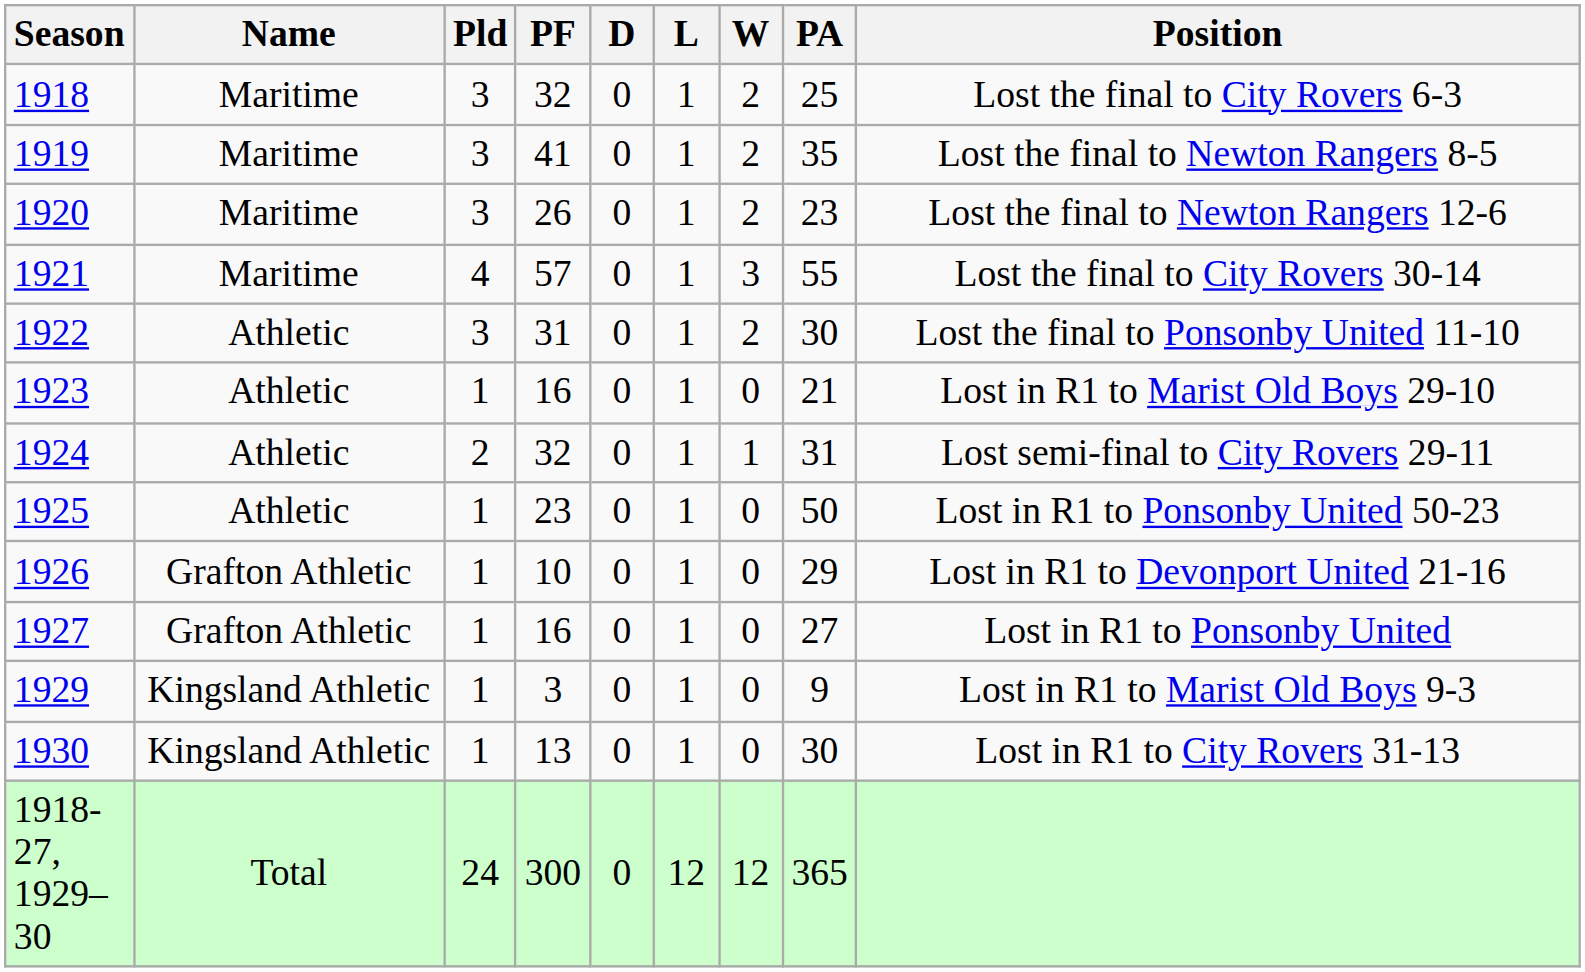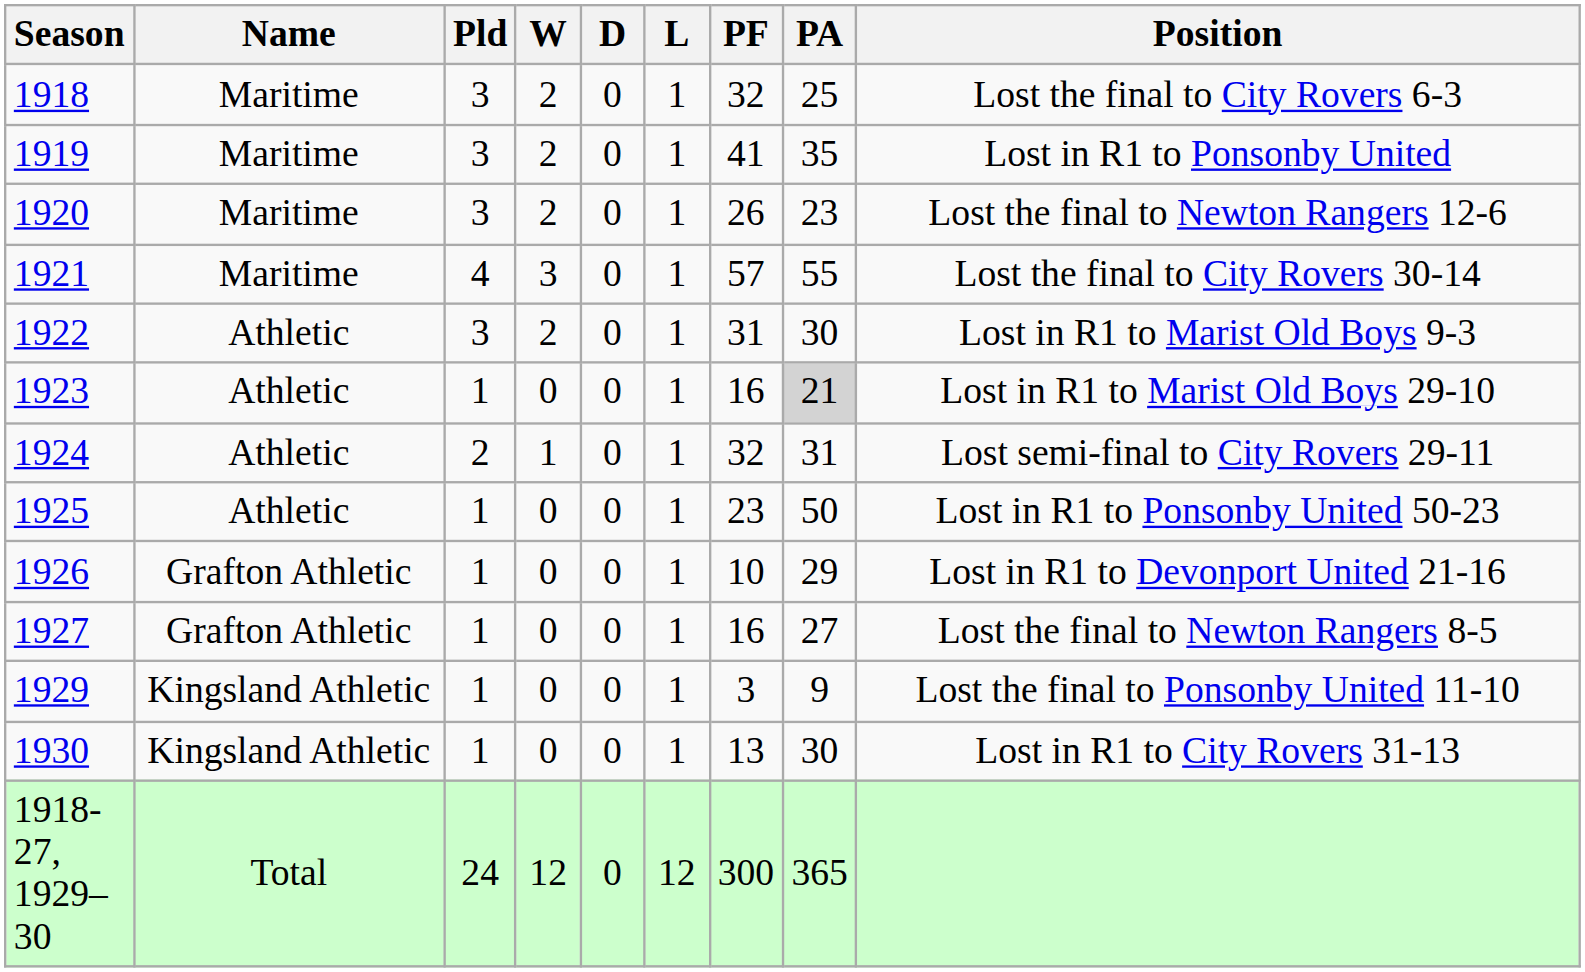columns swapped: W <-> PF
1919 | Position: Lost the final to Newton Rangers 8-5 -> Lost in R1 to Ponsonby United
1922 | Position: Lost the final to Ponsonby United 11-10 -> Lost in R1 to Marist Old Boys 9-3
1923 | PA: no background -> lightgrey background
1927 | Position: Lost in R1 to Ponsonby United -> Lost the final to Newton Rangers 8-5
1929 | Position: Lost in R1 to Marist Old Boys 9-3 -> Lost the final to Ponsonby United 11-10
